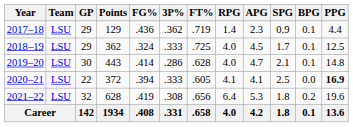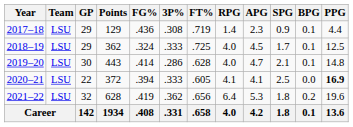2017–18 | 3P%: .362 -> .308
2021–22 | 3P%: .308 -> .362
